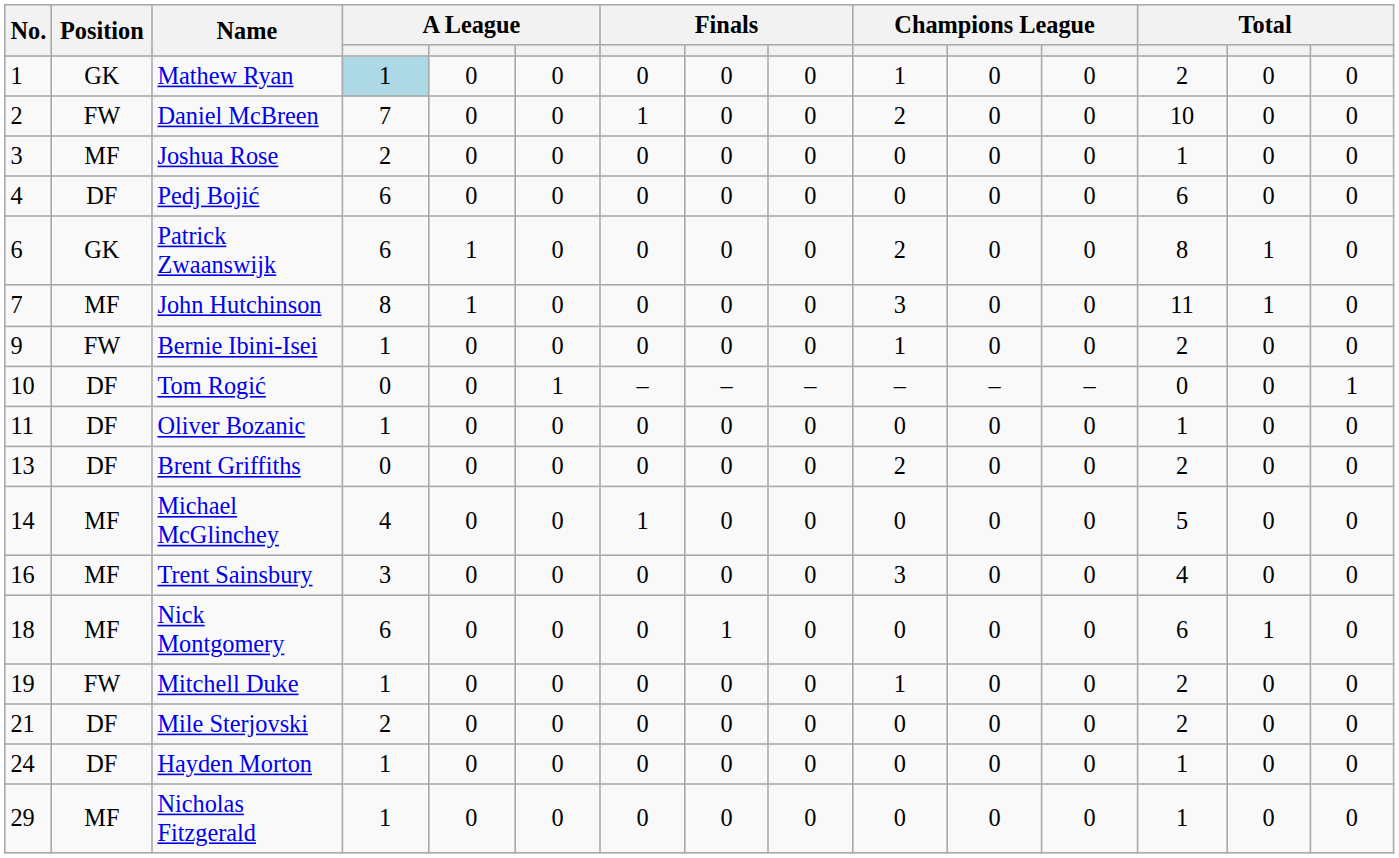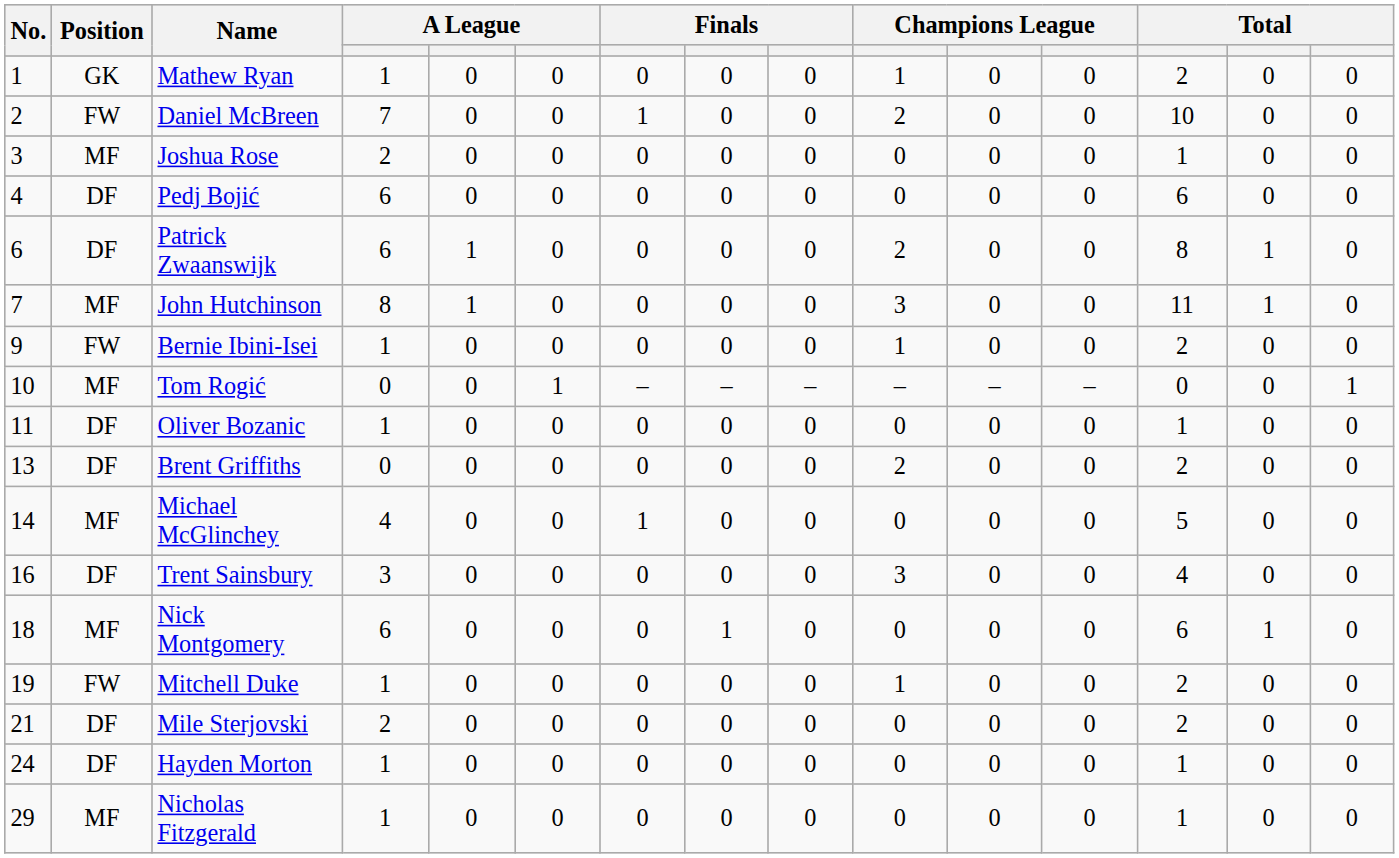Mathew Ryan | column 4: lightblue background -> no background
Patrick Zwaanswijk | Position: GK -> DF
Tom Rogić | Position: DF -> MF
Trent Sainsbury | Position: MF -> DF
